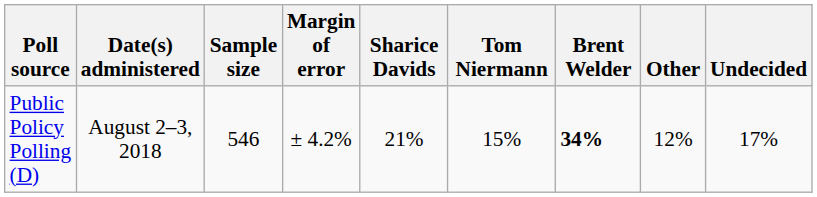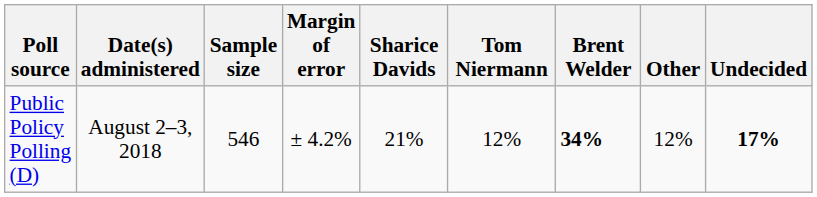Public Policy Polling (D) | Tom Niermann: 15% -> 12%
Public Policy Polling (D) | Undecided: normal -> bold
